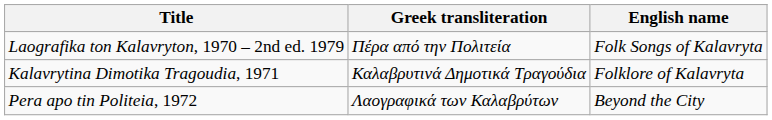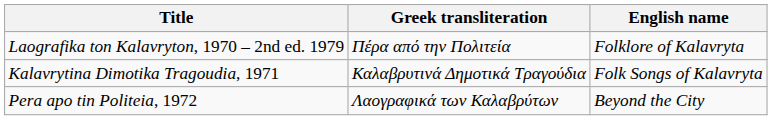Laografika ton Kalavryton, 1970 – 2nd ed. 1979 | English name: Folk Songs of Kalavryta -> Folklore of Kalavryta
Kalavrytina Dimotika Tragoudia, 1971 | English name: Folklore of Kalavryta -> Folk Songs of Kalavryta
